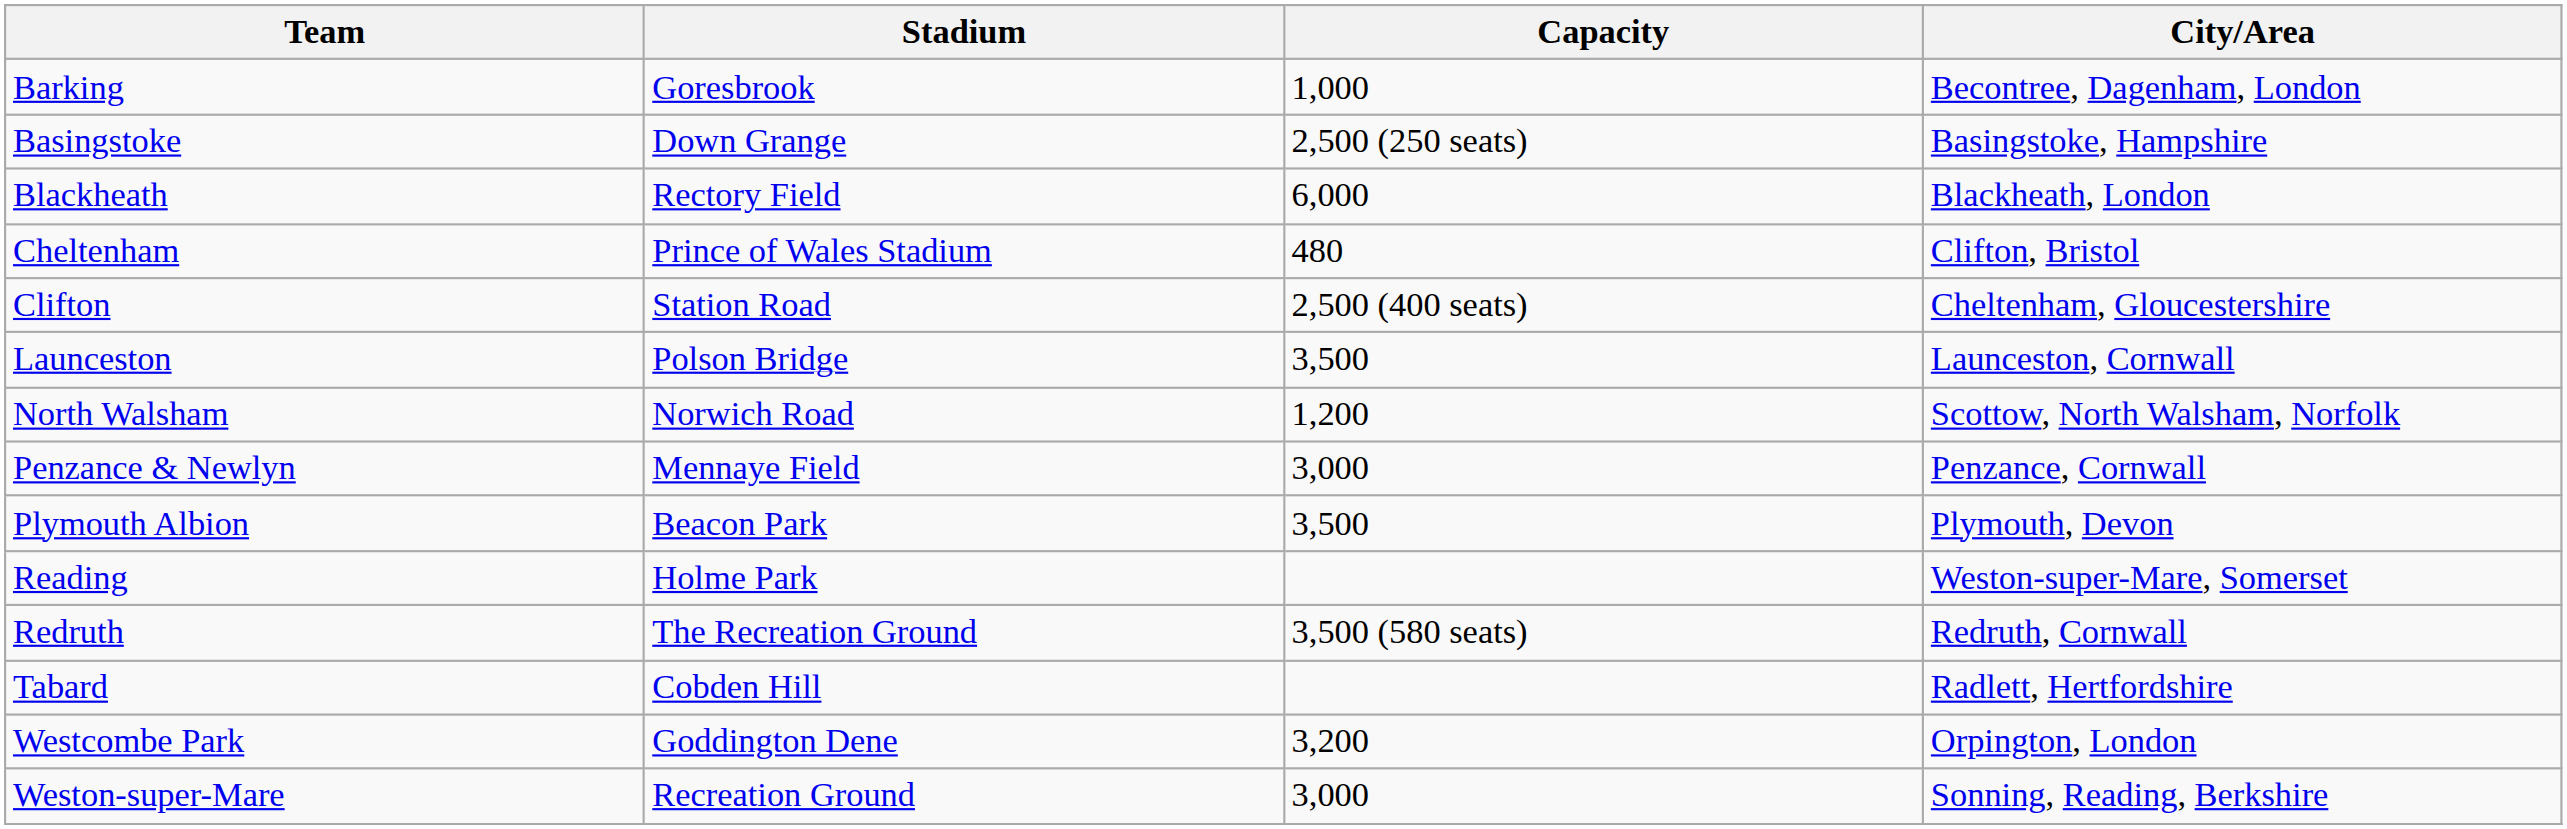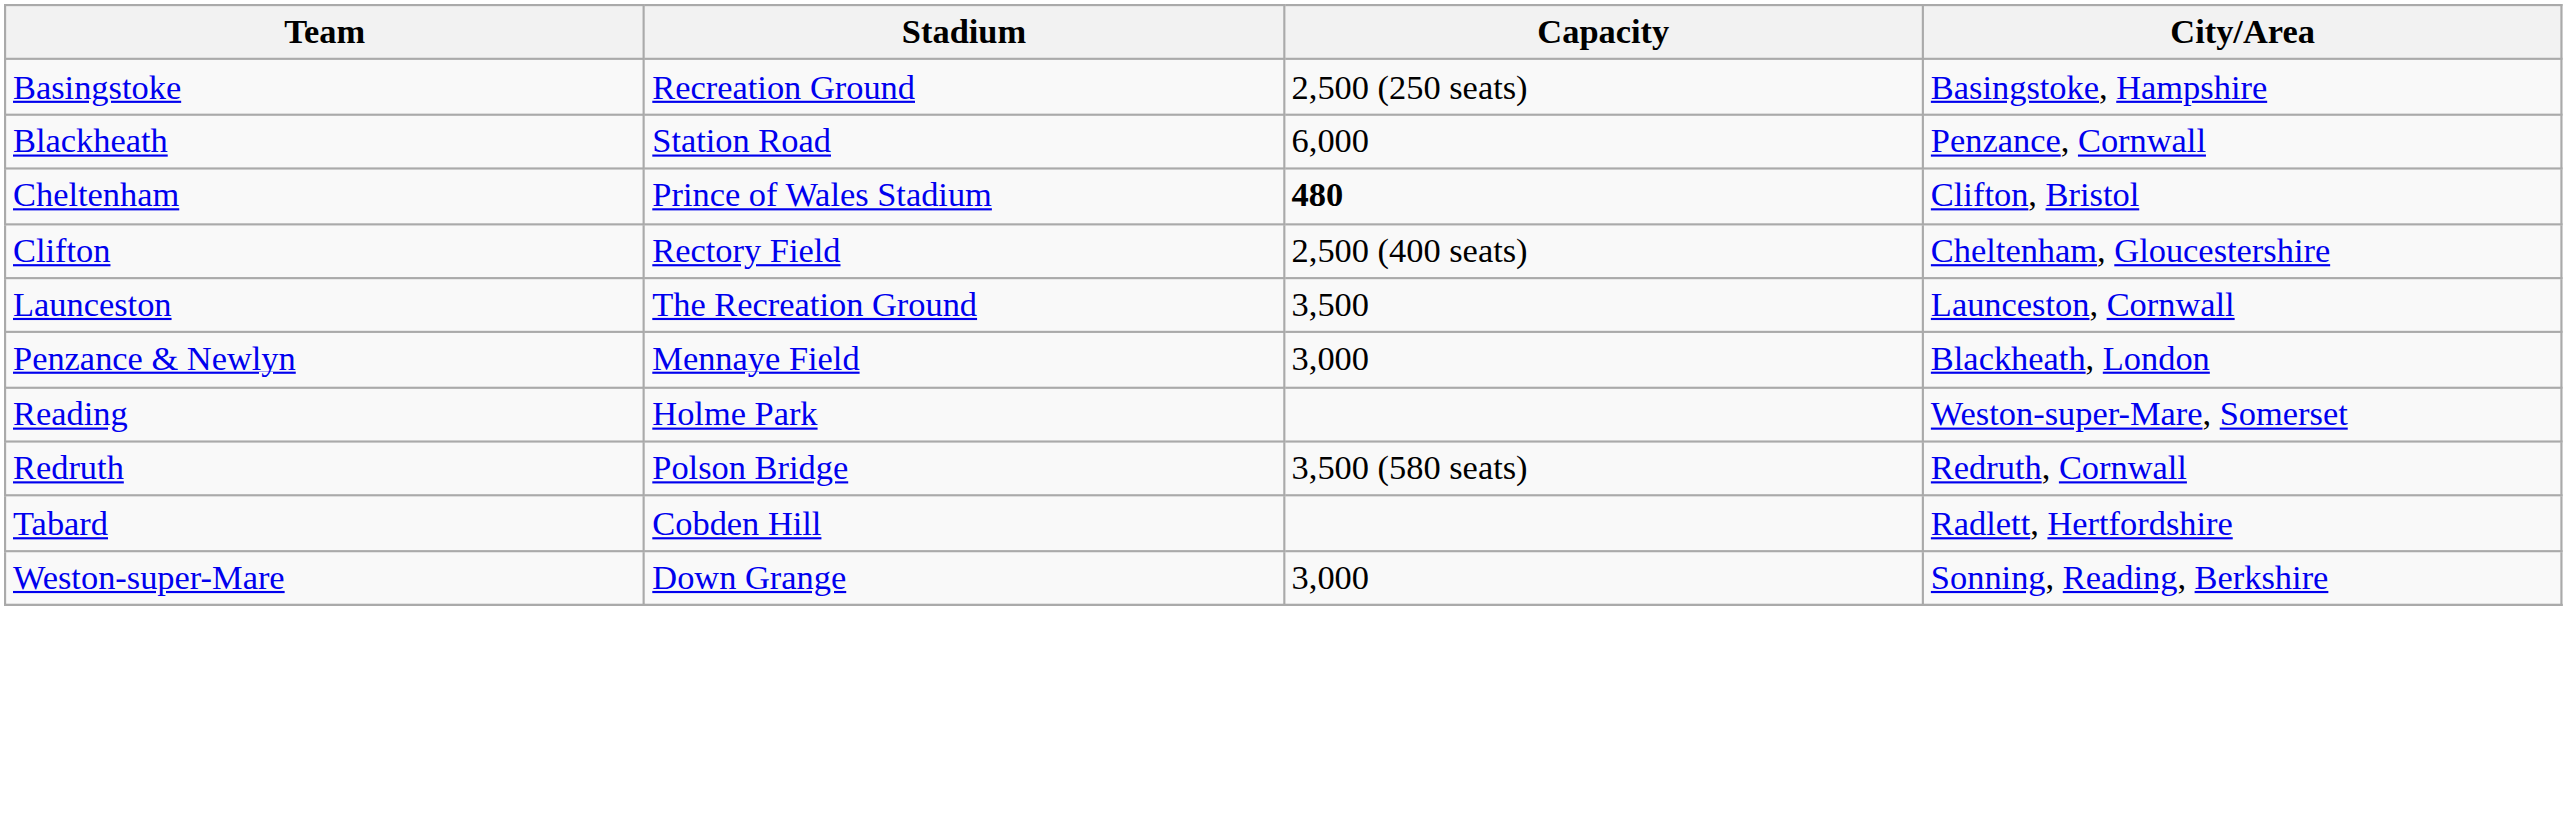- row: Barking | Goresbrook | 1,000 | Becontree, Dagenham, London
Basingstoke | Stadium: Down Grange -> Recreation Ground
Blackheath | Stadium: Rectory Field -> Station Road
Blackheath | City/Area: Blackheath, London -> Penzance, Cornwall
Cheltenham | Capacity: normal -> bold
Clifton | Stadium: Station Road -> Rectory Field
Launceston | Stadium: Polson Bridge -> The Recreation Ground
- row: North Walsham | Norwich Road | 1,200 | Scottow, North Walsham, Norfolk
Penzance & Newlyn | City/Area: Penzance, Cornwall -> Blackheath, London
- row: Plymouth Albion | Beacon Park | 3,500 | Plymouth, Devon
Redruth | Stadium: The Recreation Ground -> Polson Bridge
- row: Westcombe Park | Goddington Dene | 3,200 | Orpington, London
Weston-super-Mare | Stadium: Recreation Ground -> Down Grange
